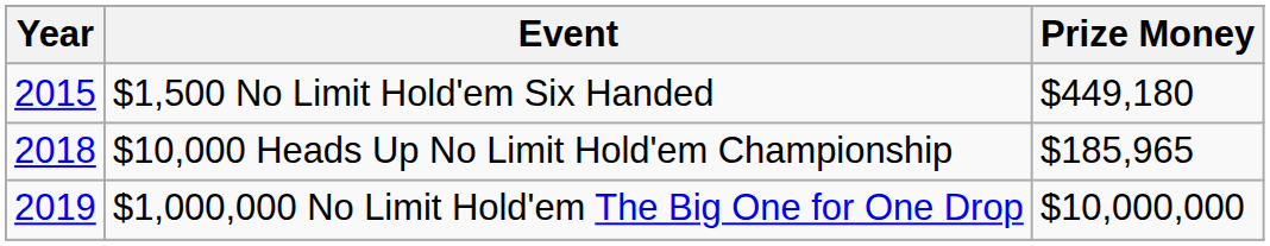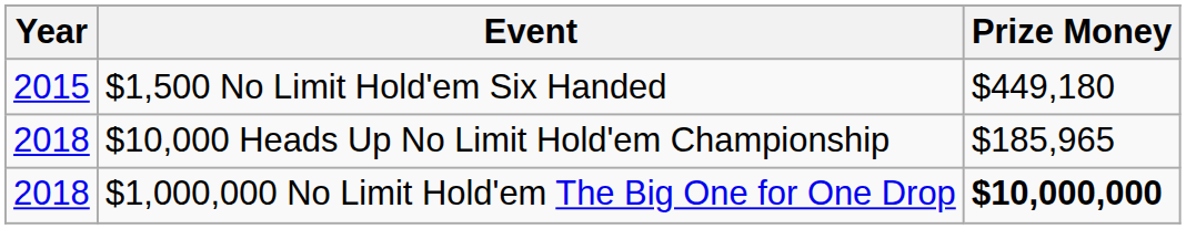$1,000,000 No Limit Hold'em The Big One for One Drop | Year: 2019 -> 2018
$1,000,000 No Limit Hold'em The Big One for One Drop | Prize Money: normal -> bold
